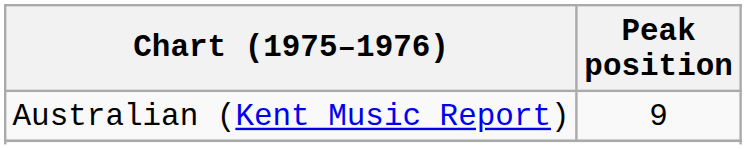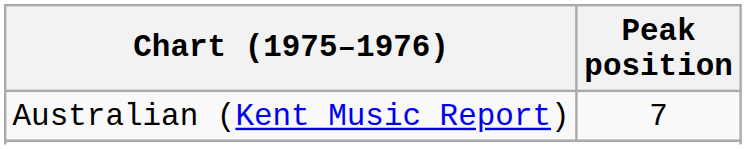Australian (Kent Music Report) | Peak position: 9 -> 7
